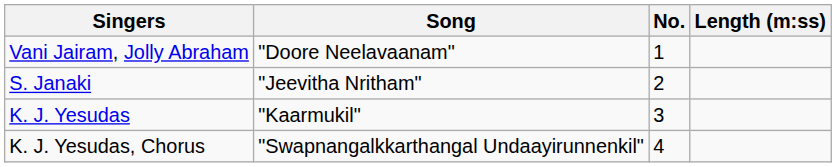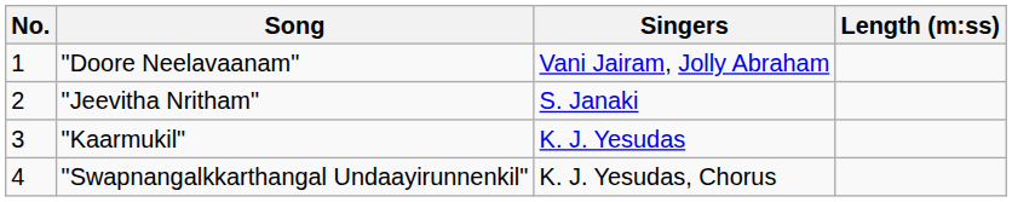columns swapped: No. <-> Singers
